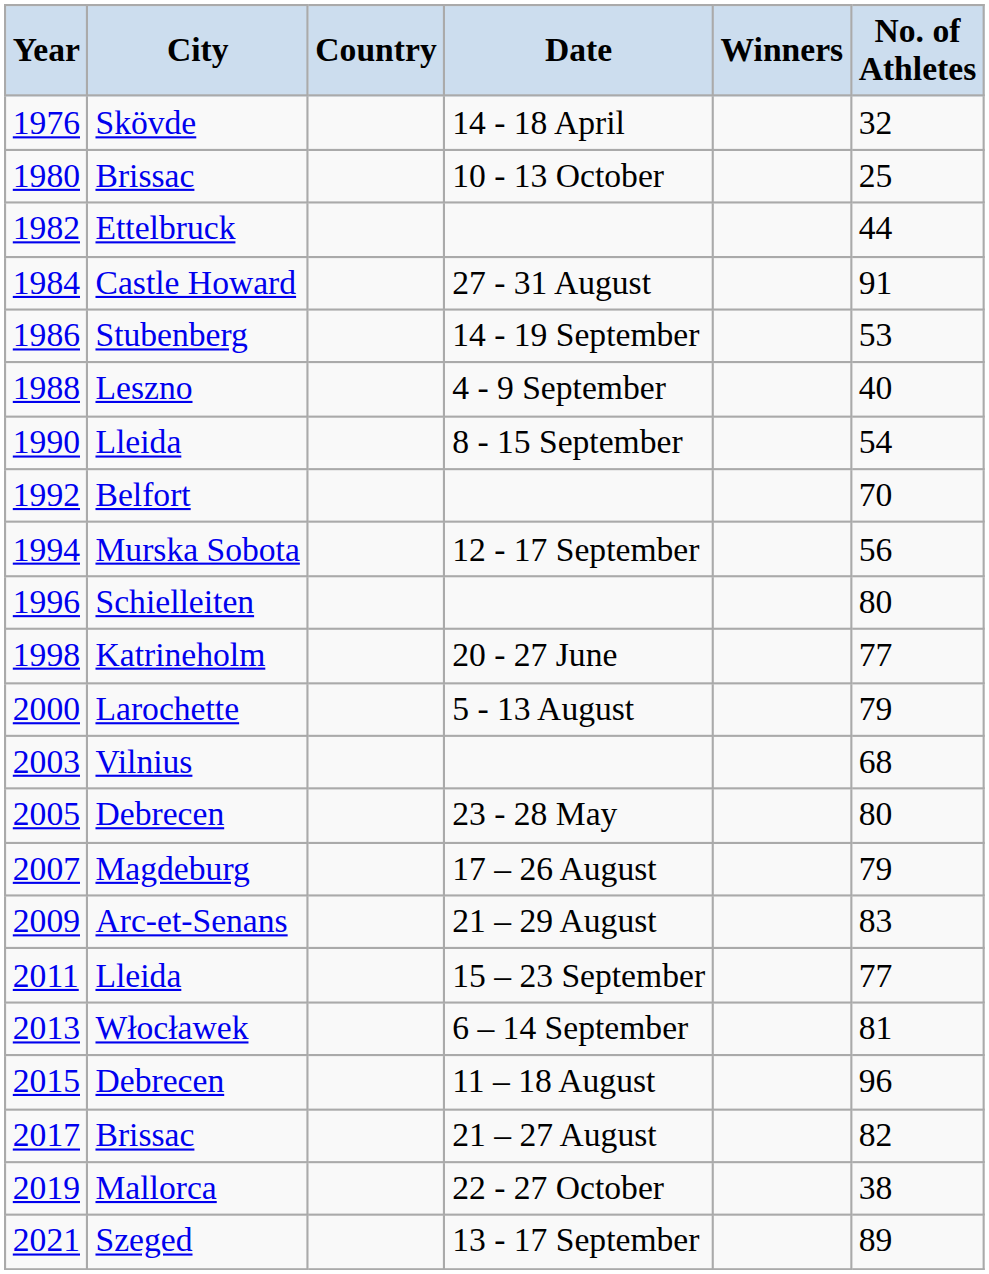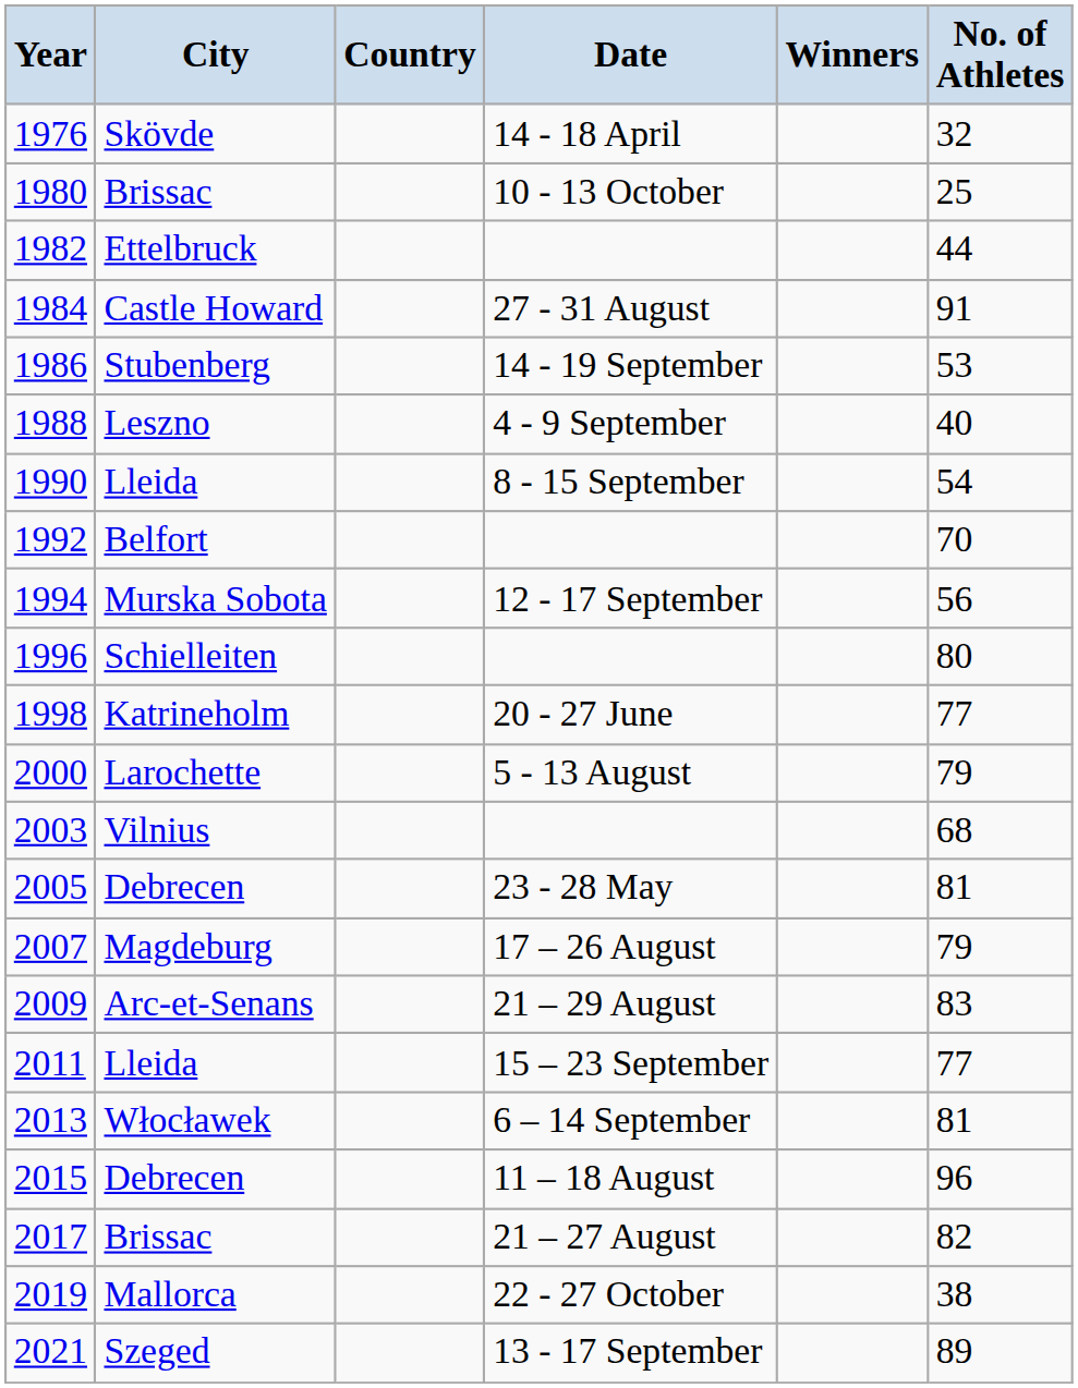2005 | No. of Athletes: 80 -> 81
